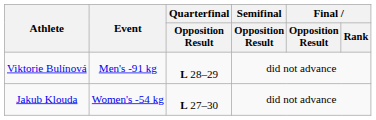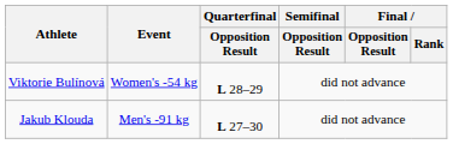Viktorie Bulínová | Event: Men's -91 kg -> Women's -54 kg
Jakub Klouda | Event: Women's -54 kg -> Men's -91 kg
